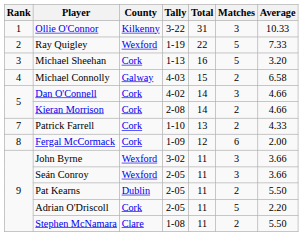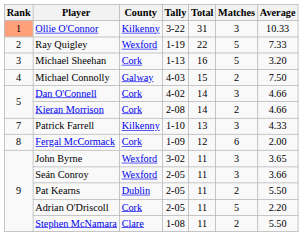Ollie O'Connor | Rank: no background -> lightsalmon background
Michael Connolly | Average: 6.58 -> 7.50
Patrick Farrell | County: Cork -> Kilkenny
Patrick Farrell | Matches: 2 -> 3
John Byrne | Average: 3.66 -> 3.65
